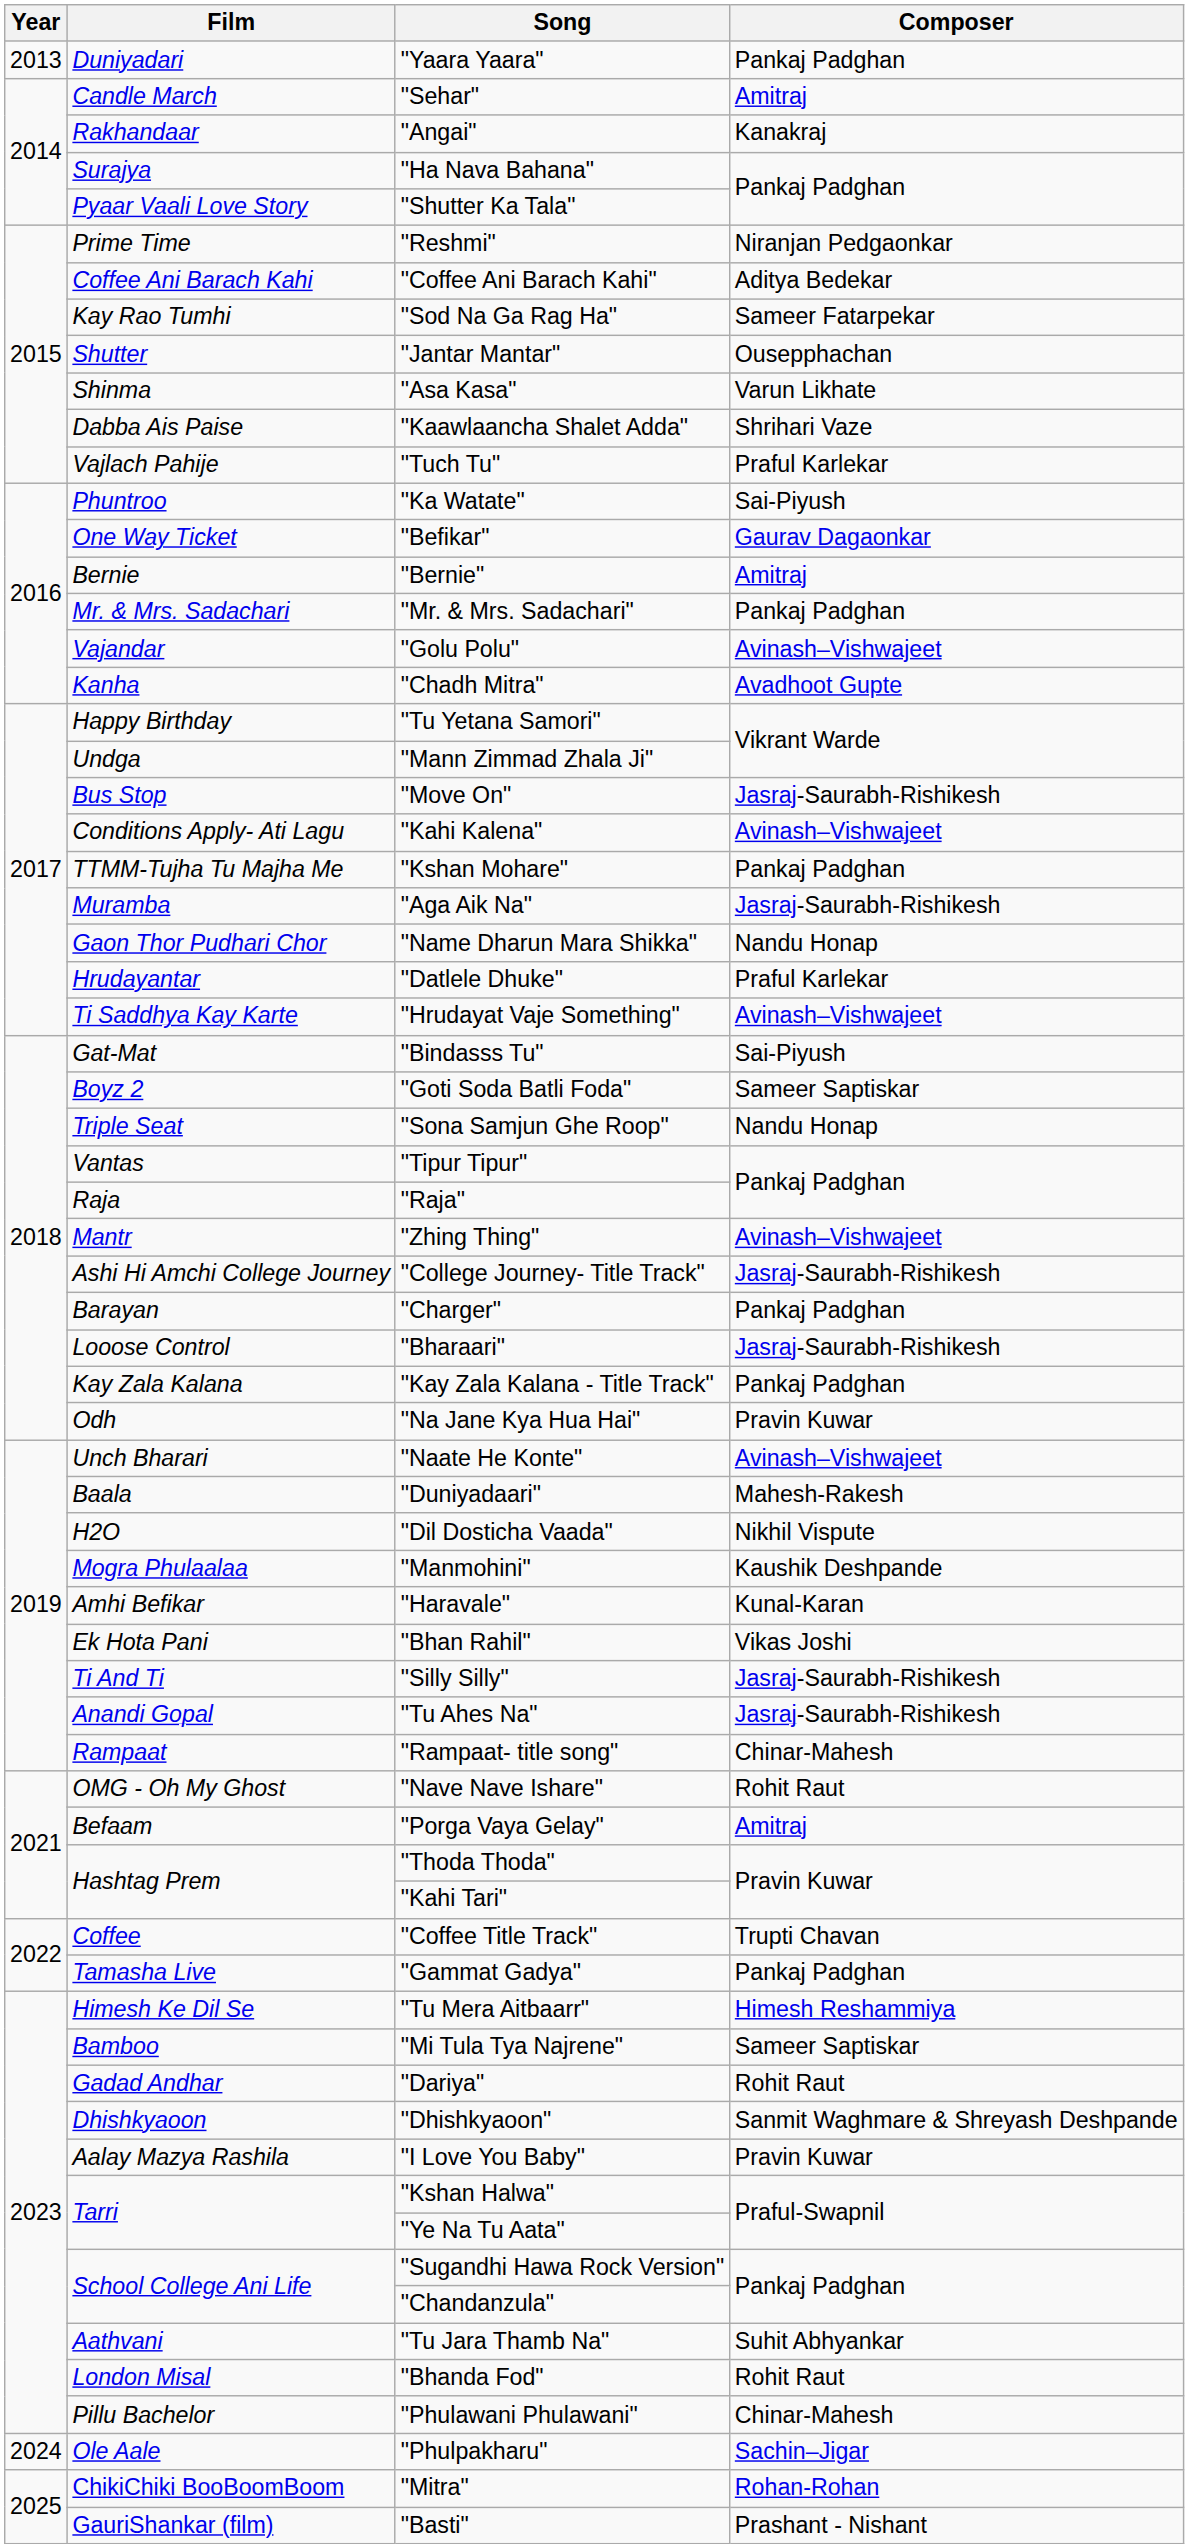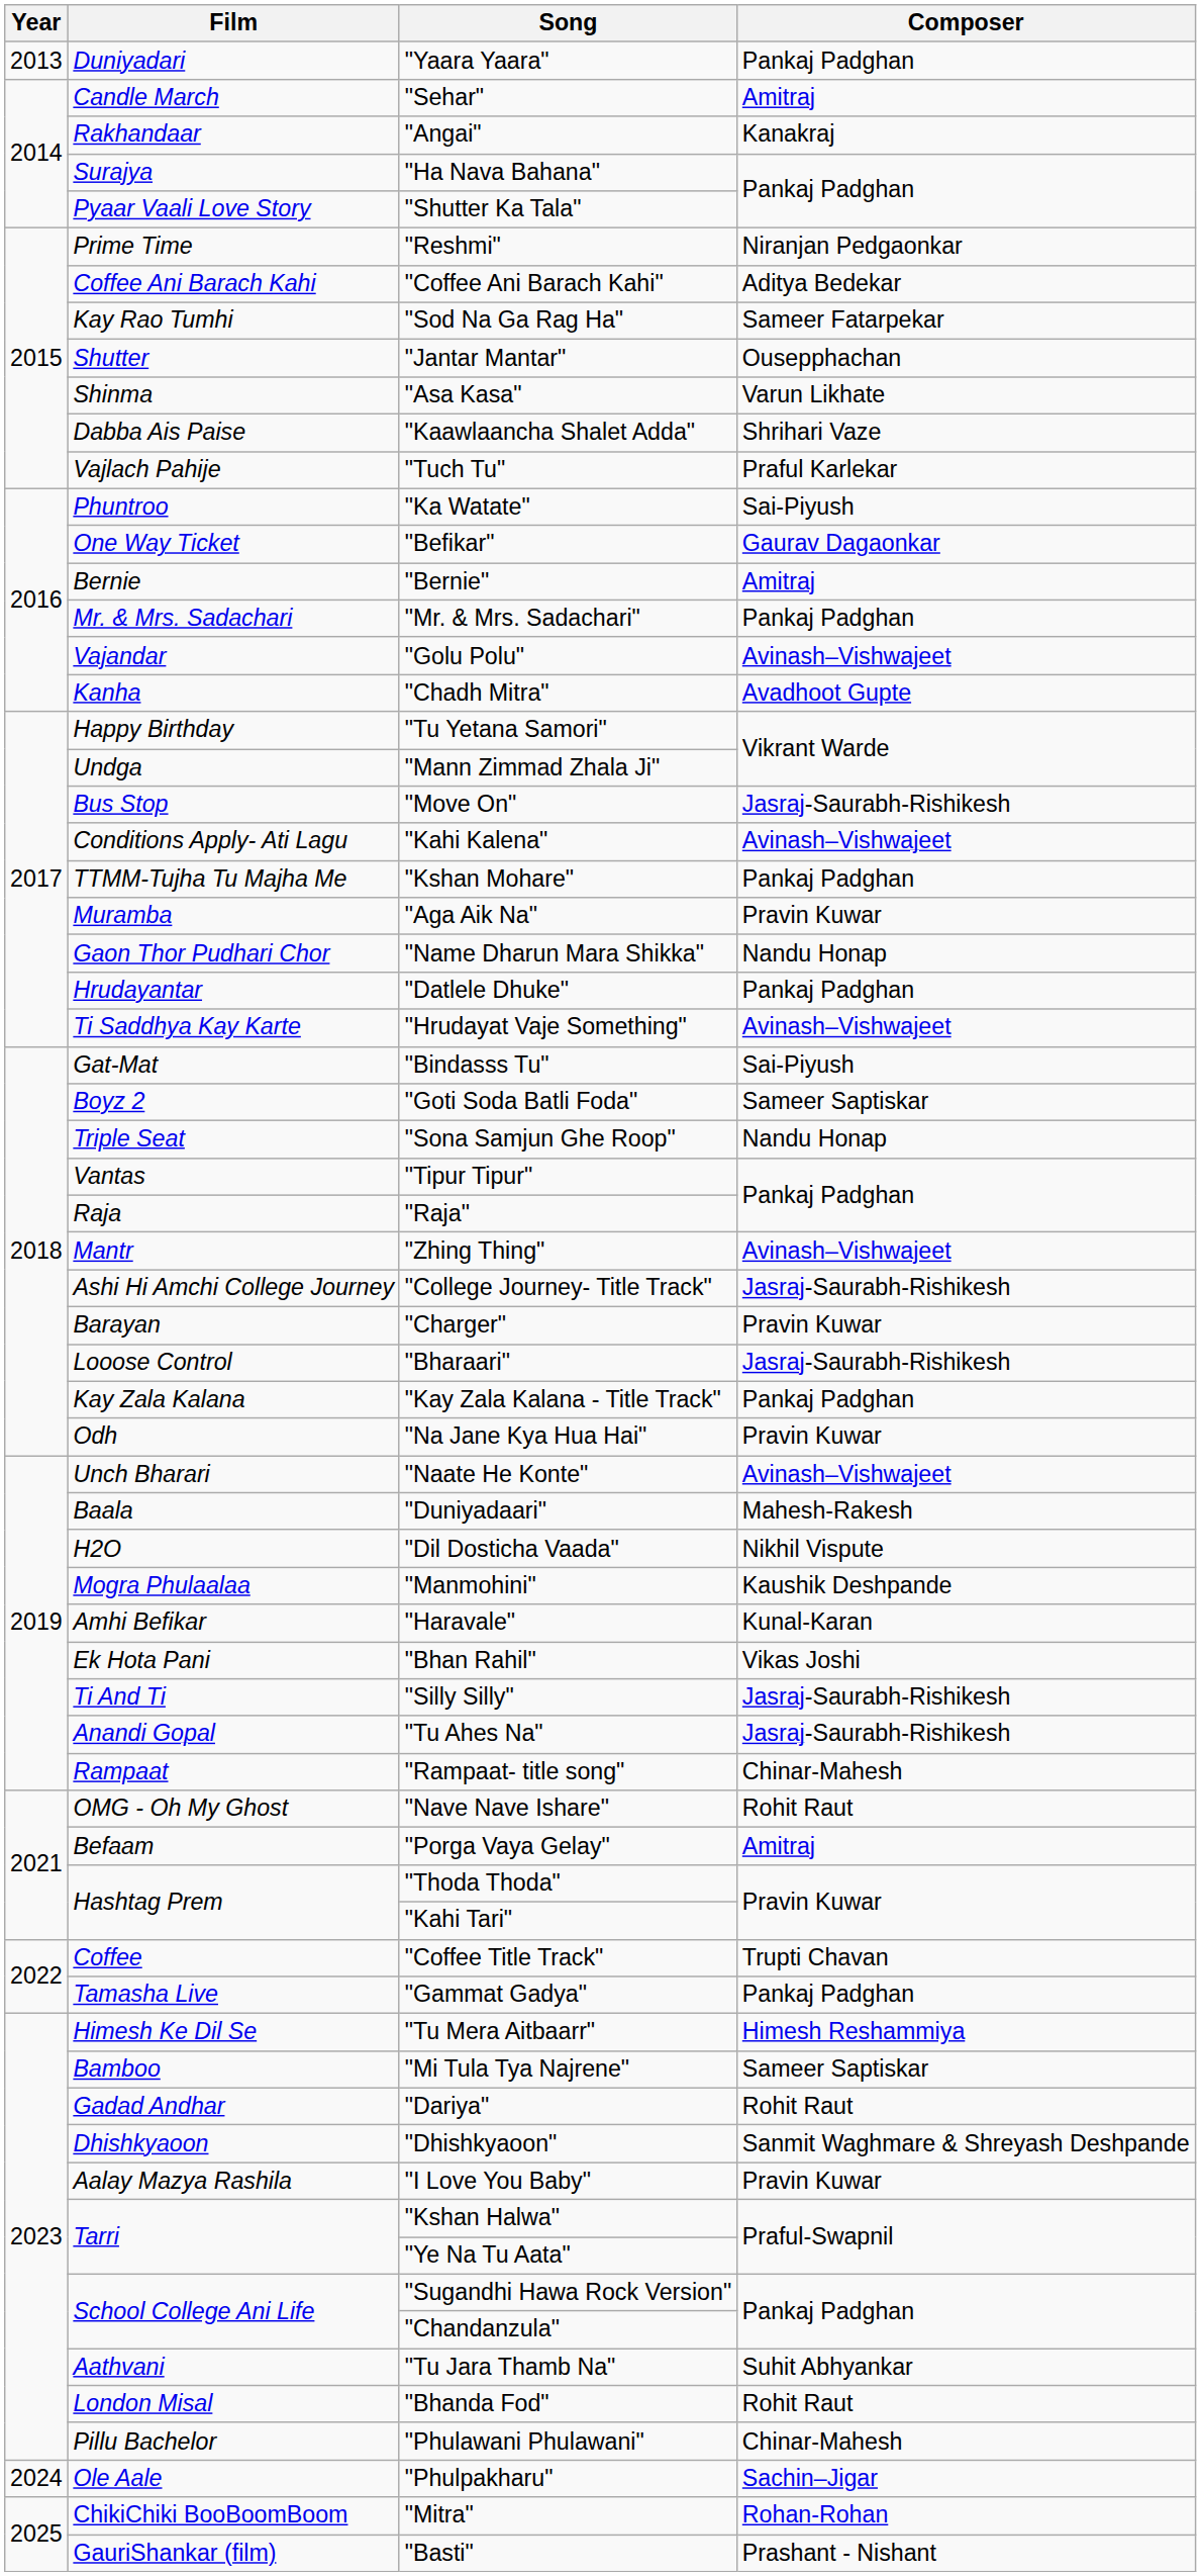"Aga Aik Na" | Composer: Jasraj-Saurabh-Rishikesh -> Pravin Kuwar
"Datlele Dhuke" | Composer: Praful Karlekar -> Pankaj Padghan
"Charger" | Composer: Pankaj Padghan -> Pravin Kuwar
